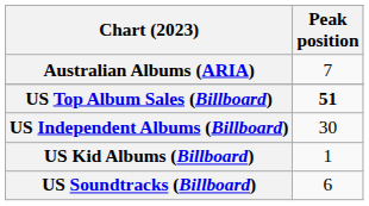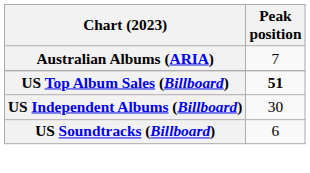- row: US Kid Albums (Billboard) | 1
